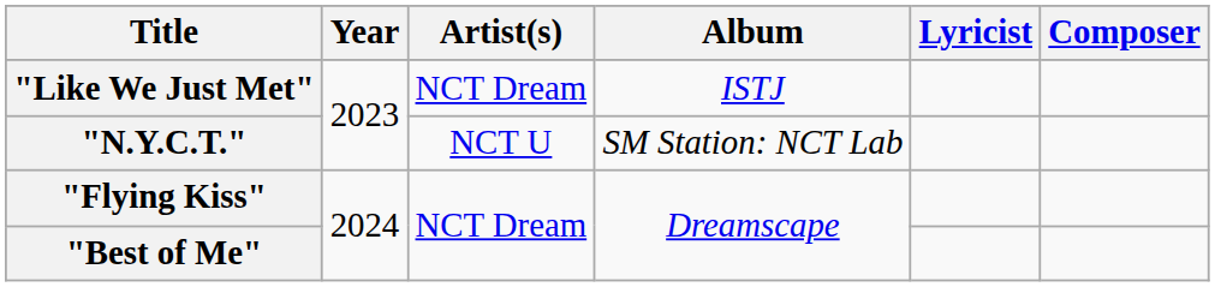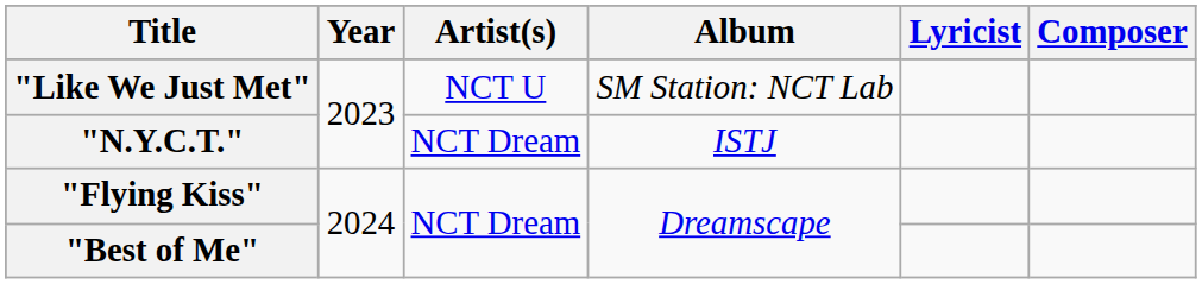"Like We Just Met" | Artist(s): NCT Dream -> NCT U
"Like We Just Met" | Album: ISTJ -> SM Station: NCT Lab
"N.Y.C.T." | Artist(s): NCT U -> NCT Dream
"N.Y.C.T." | Album: SM Station: NCT Lab -> ISTJ
